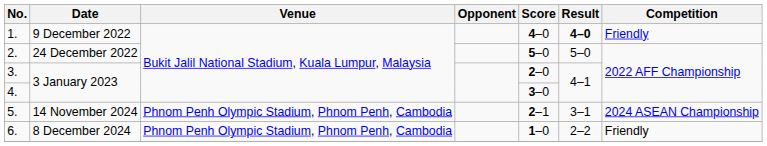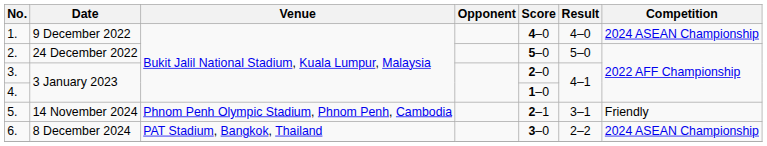1. | Result: bold -> normal
1. | Competition: Friendly -> 2024 ASEAN Championship
4. | Score: 3–0 -> 1–0
5. | Competition: 2024 ASEAN Championship -> Friendly
6. | Venue: Phnom Penh Olympic Stadium, Phnom Penh, Cambodia -> PAT Stadium, Bangkok, Thailand
6. | Score: 1–0 -> 3–0
6. | Competition: Friendly -> 2024 ASEAN Championship
